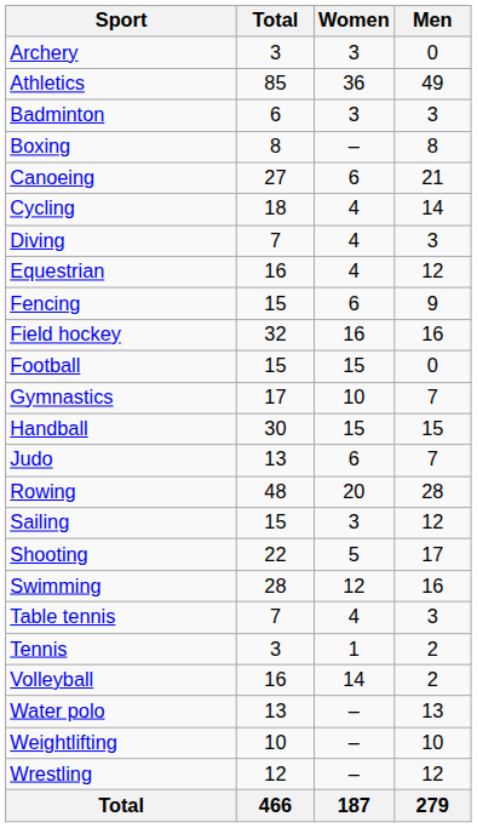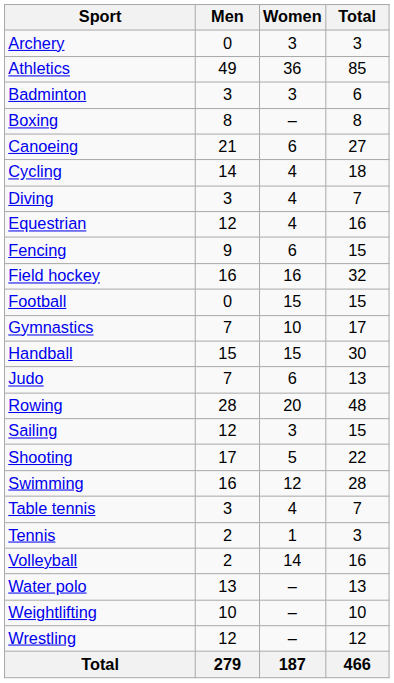columns swapped: Men <-> Total
